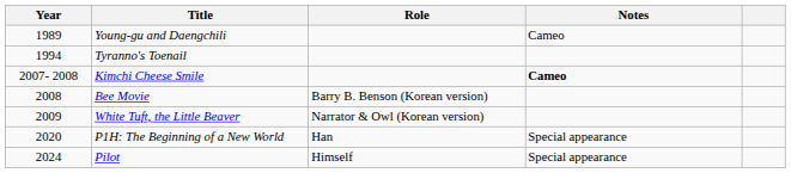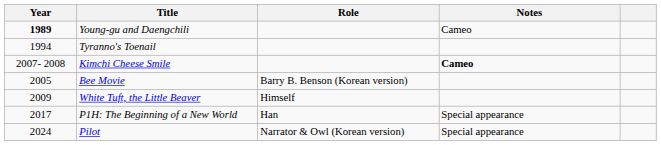Young-gu and Daengchili | Year: normal -> bold
Bee Movie | Year: 2008 -> 2005
White Tuft, the Little Beaver | Role: Narrator & Owl (Korean version) -> Himself
P1H: The Beginning of a New World | Year: 2020 -> 2017
Pilot | Role: Himself -> Narrator & Owl (Korean version)
